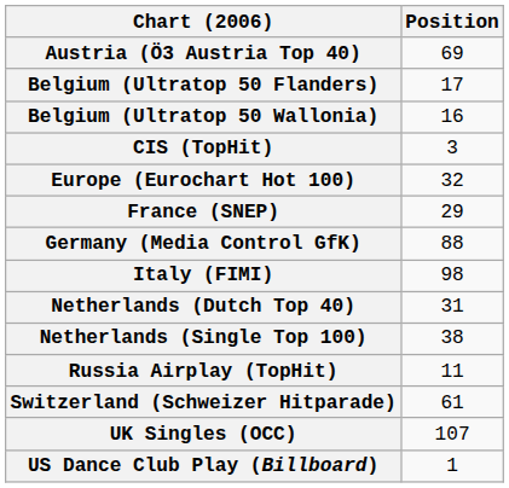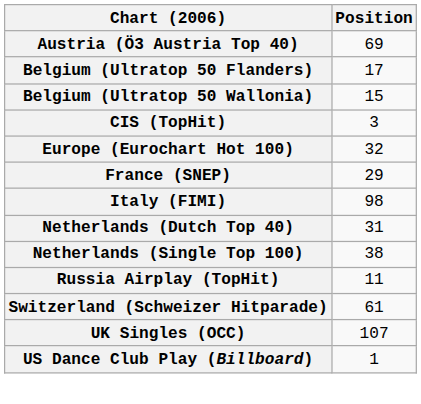Belgium (Ultratop 50 Wallonia) | Position: 16 -> 15
- row: Germany (Media Control GfK) | 88
